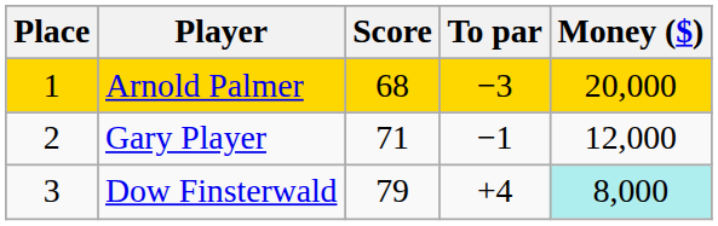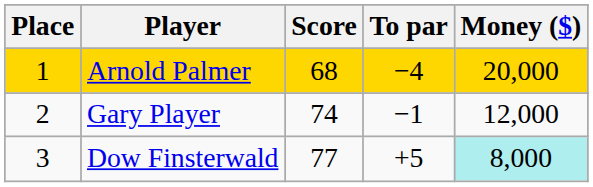Arnold Palmer | To par: −3 -> −4
Gary Player | Score: 71 -> 74
Dow Finsterwald | Score: 79 -> 77
Dow Finsterwald | To par: +4 -> +5
